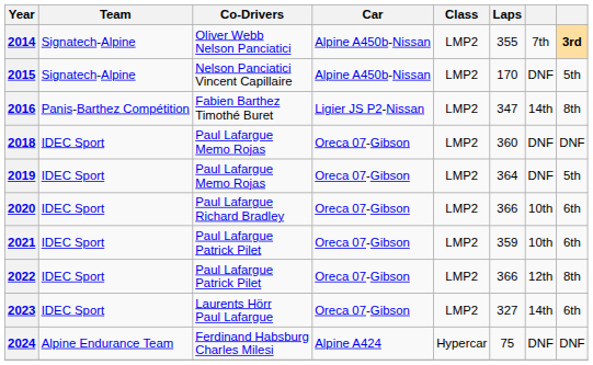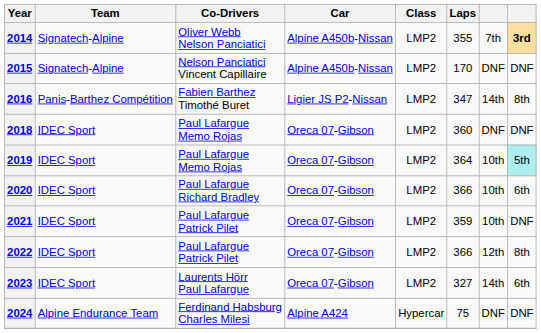2015 | column 8: 5th -> DNF
2019 | column 7: DNF -> 10th
2019 | column 8: no background -> paleturquoise background
2021 | column 8: 6th -> DNF
